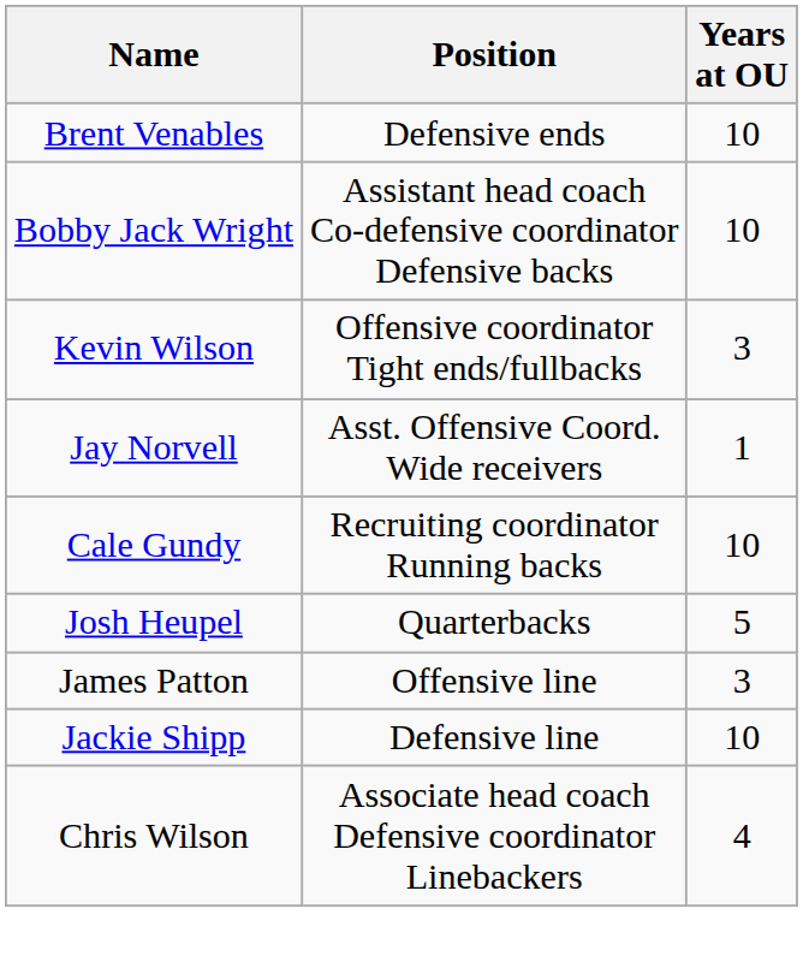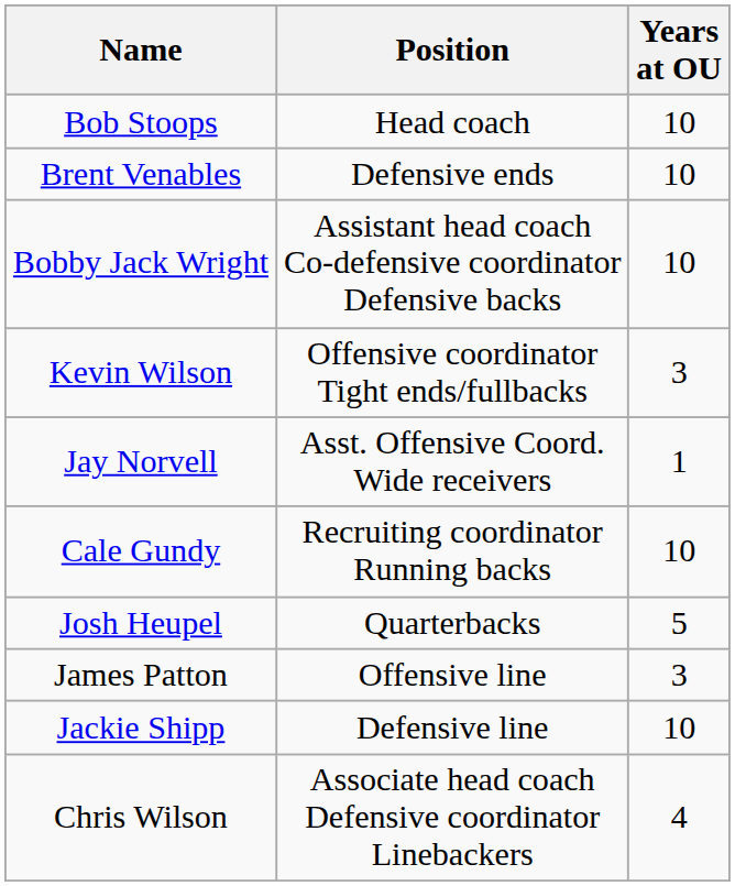+ row: Bob Stoops | Head coach | 10
